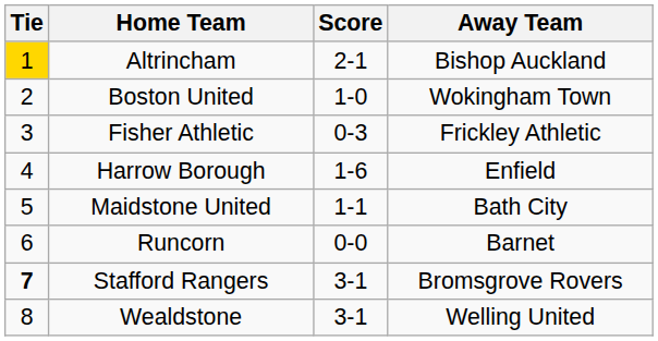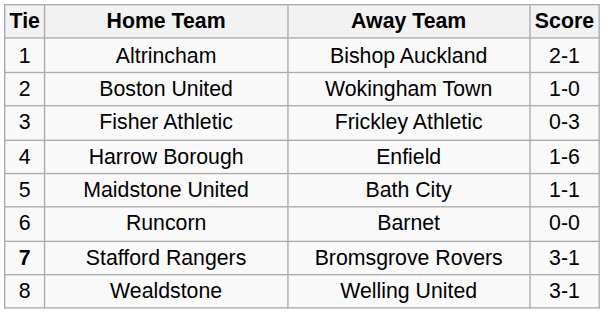columns swapped: Score <-> Away Team
Altrincham | Tie: gold background -> no background
